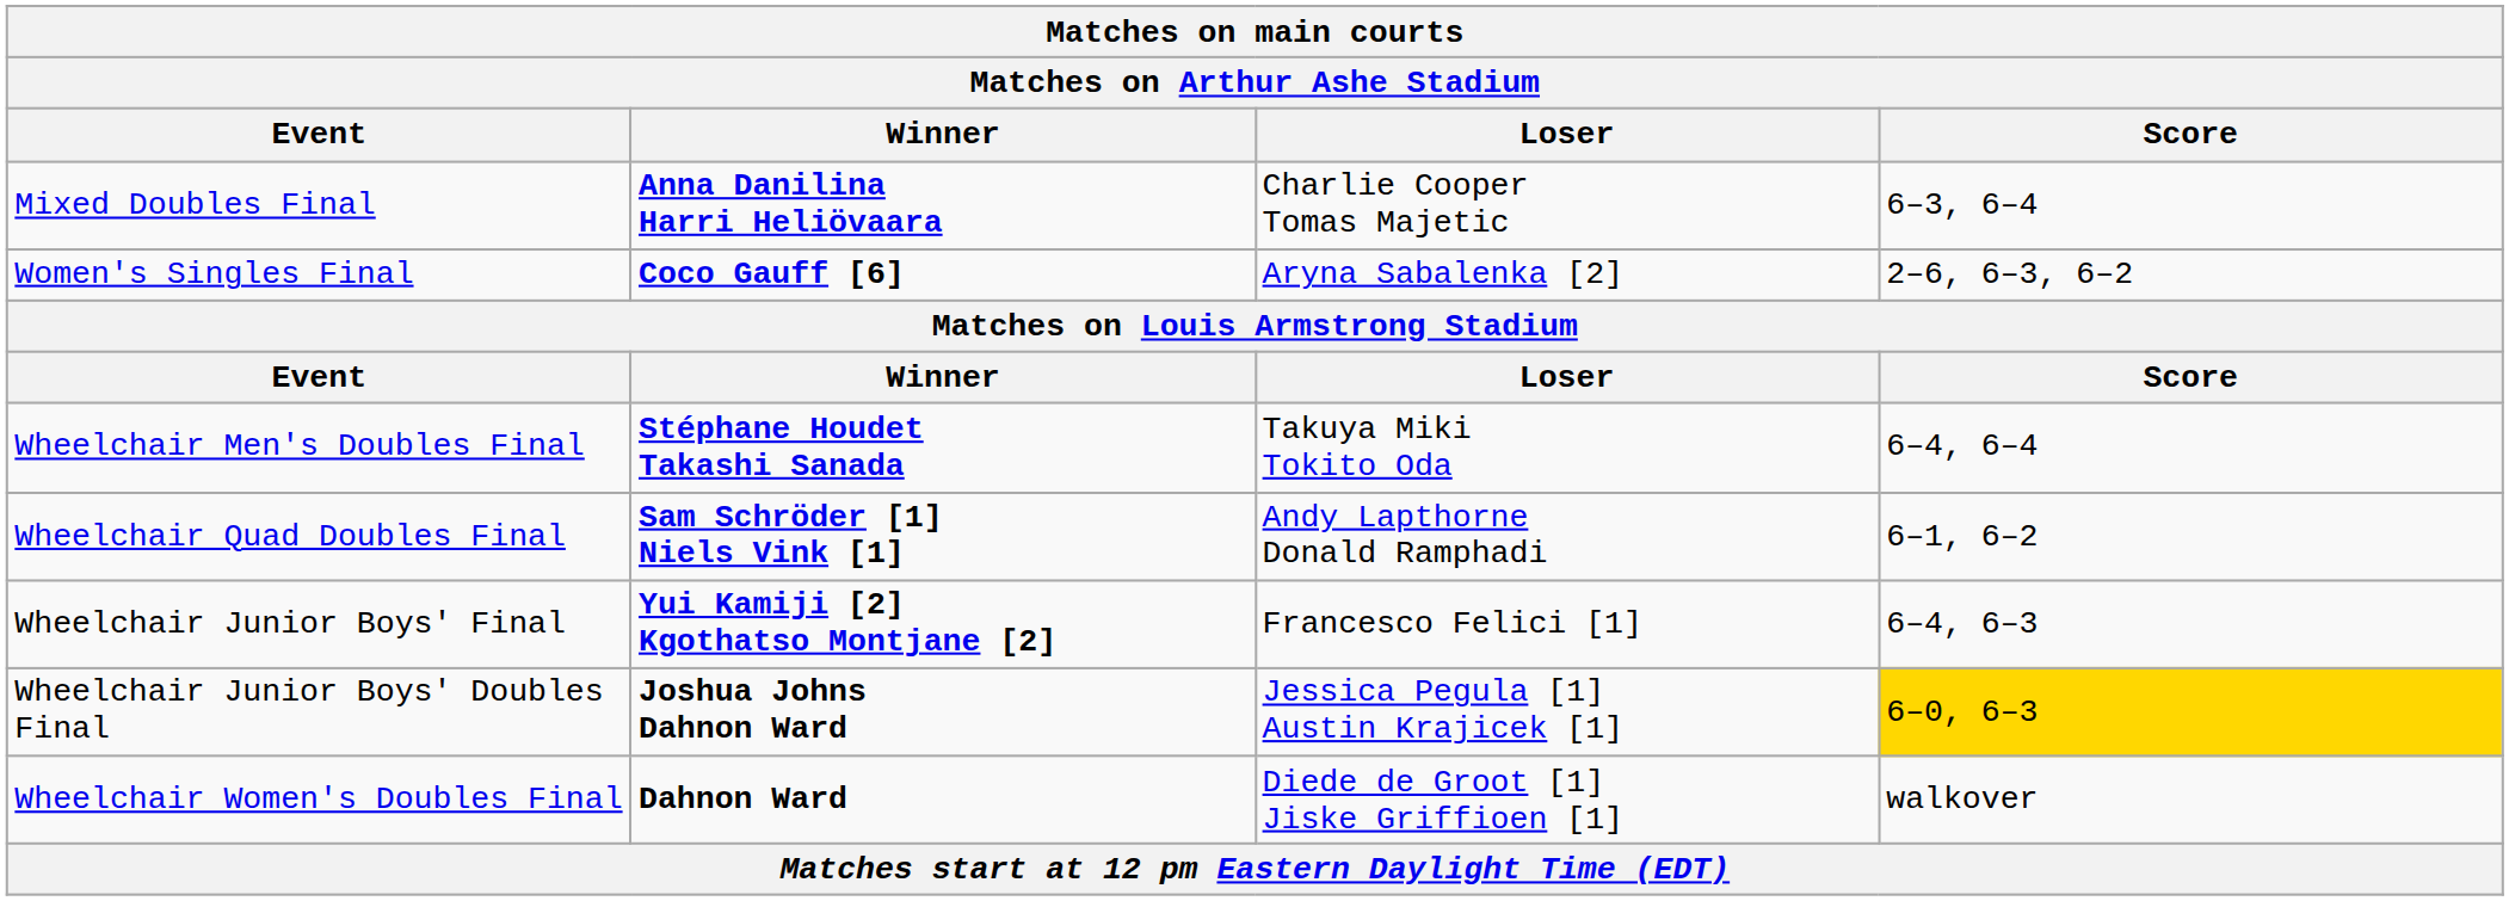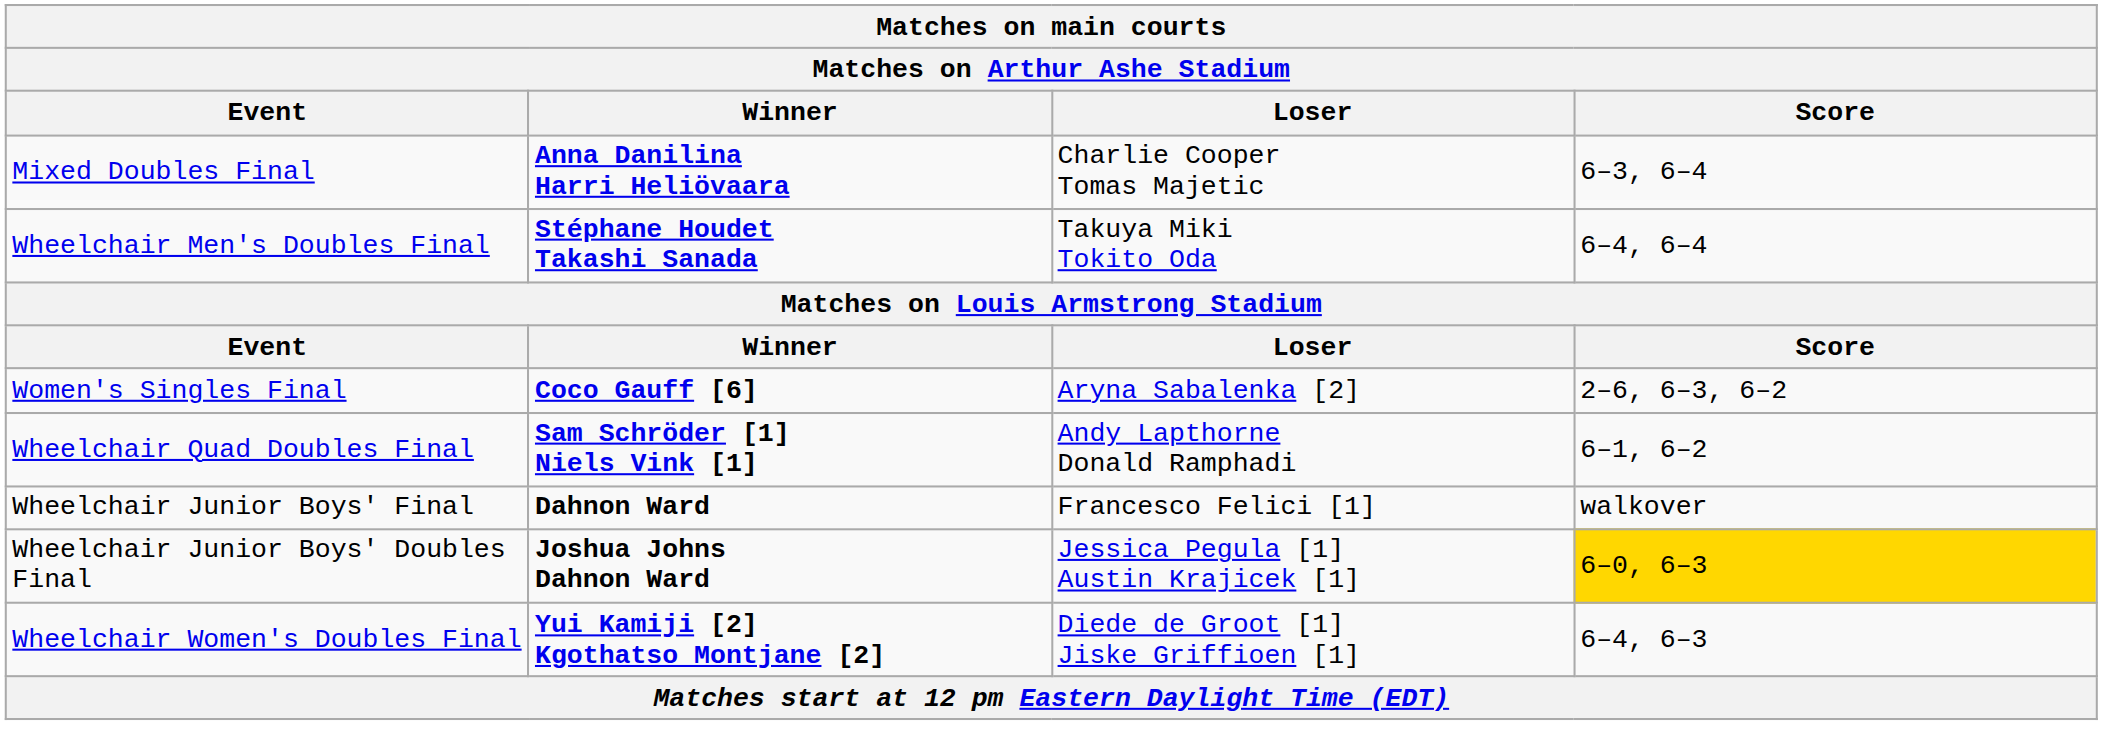rows swapped: Women's Singles Final <-> Wheelchair Men's Doubles Final
Wheelchair Junior Boys' Final | Winner: Yui Kamiji [2] Kgothatso Montjane [2] -> Dahnon Ward
Wheelchair Junior Boys' Final | Score: 6–4, 6–3 -> walkover
Wheelchair Women's Doubles Final | Winner: Dahnon Ward -> Yui Kamiji [2] Kgothatso Montjane [2]
Wheelchair Women's Doubles Final | Score: walkover -> 6–4, 6–3
